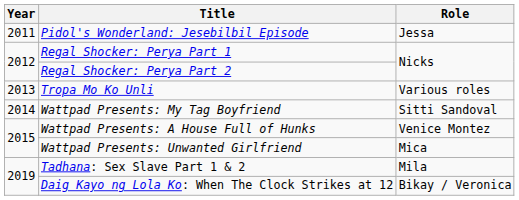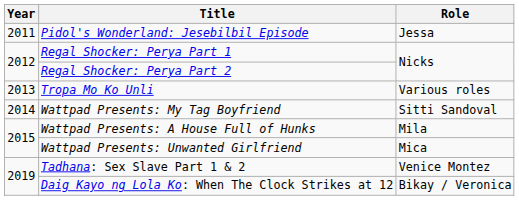Wattpad Presents: A House Full of Hunks | Role: Venice Montez -> Mila
Tadhana: Sex Slave Part 1 & 2 | Role: Mila -> Venice Montez
